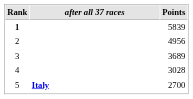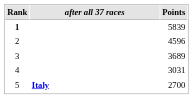2 | Points: 4956 -> 4596
4 | Points: 3028 -> 3031
